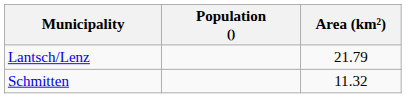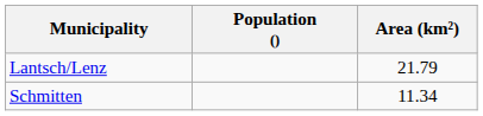Schmitten | Area (km²): 11.32 -> 11.34
